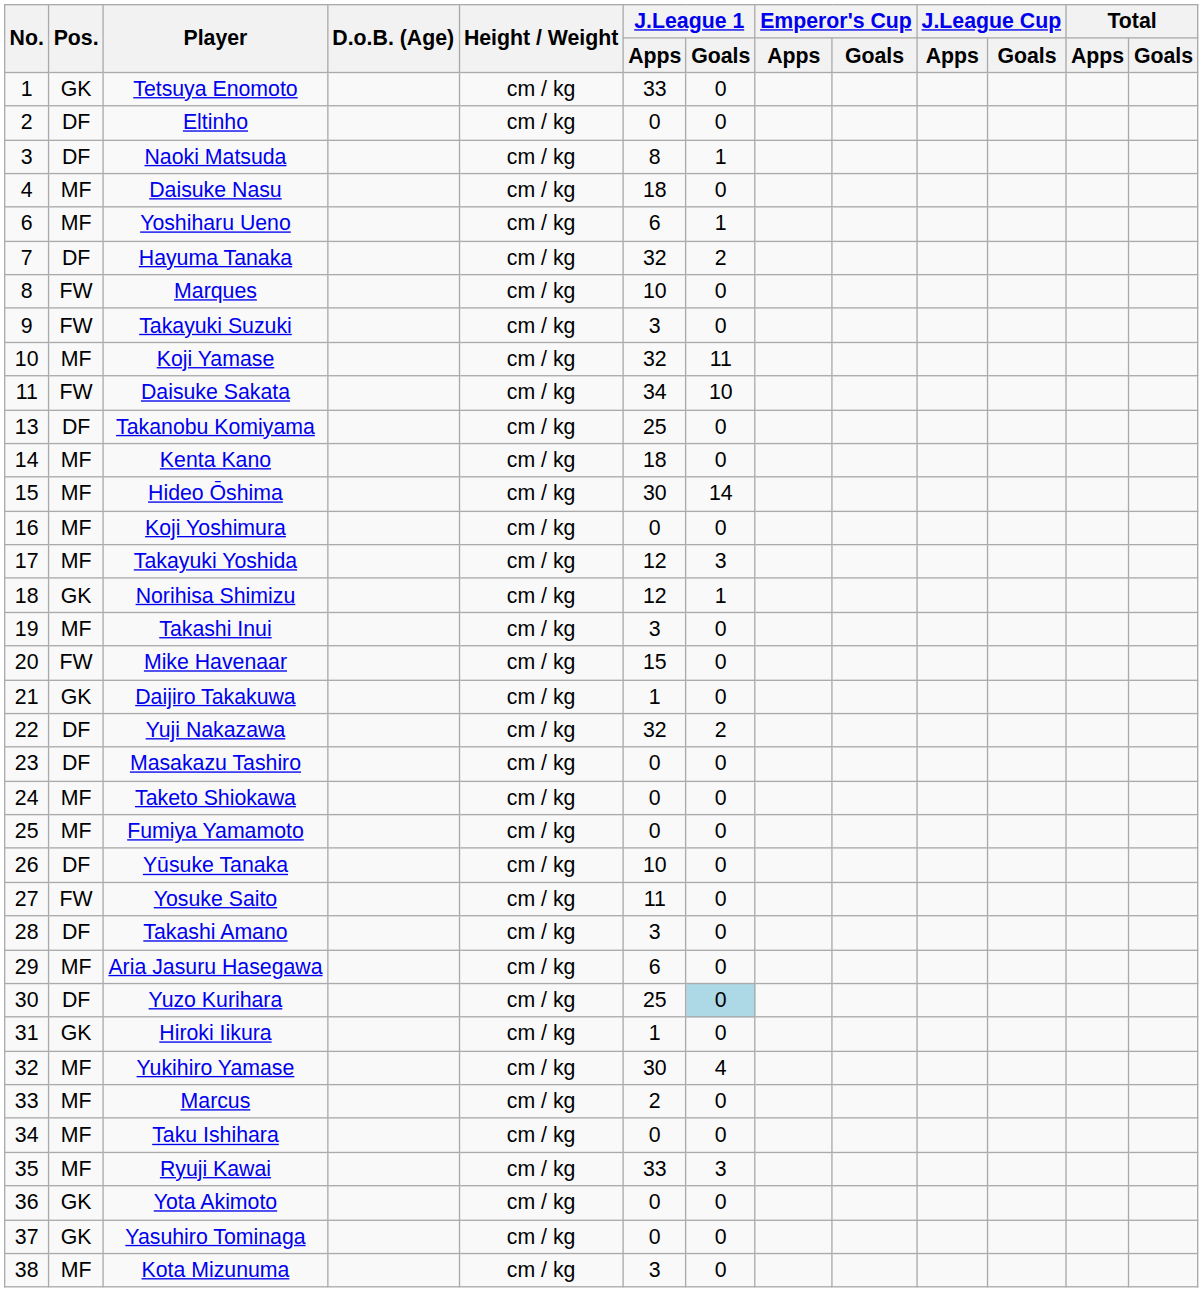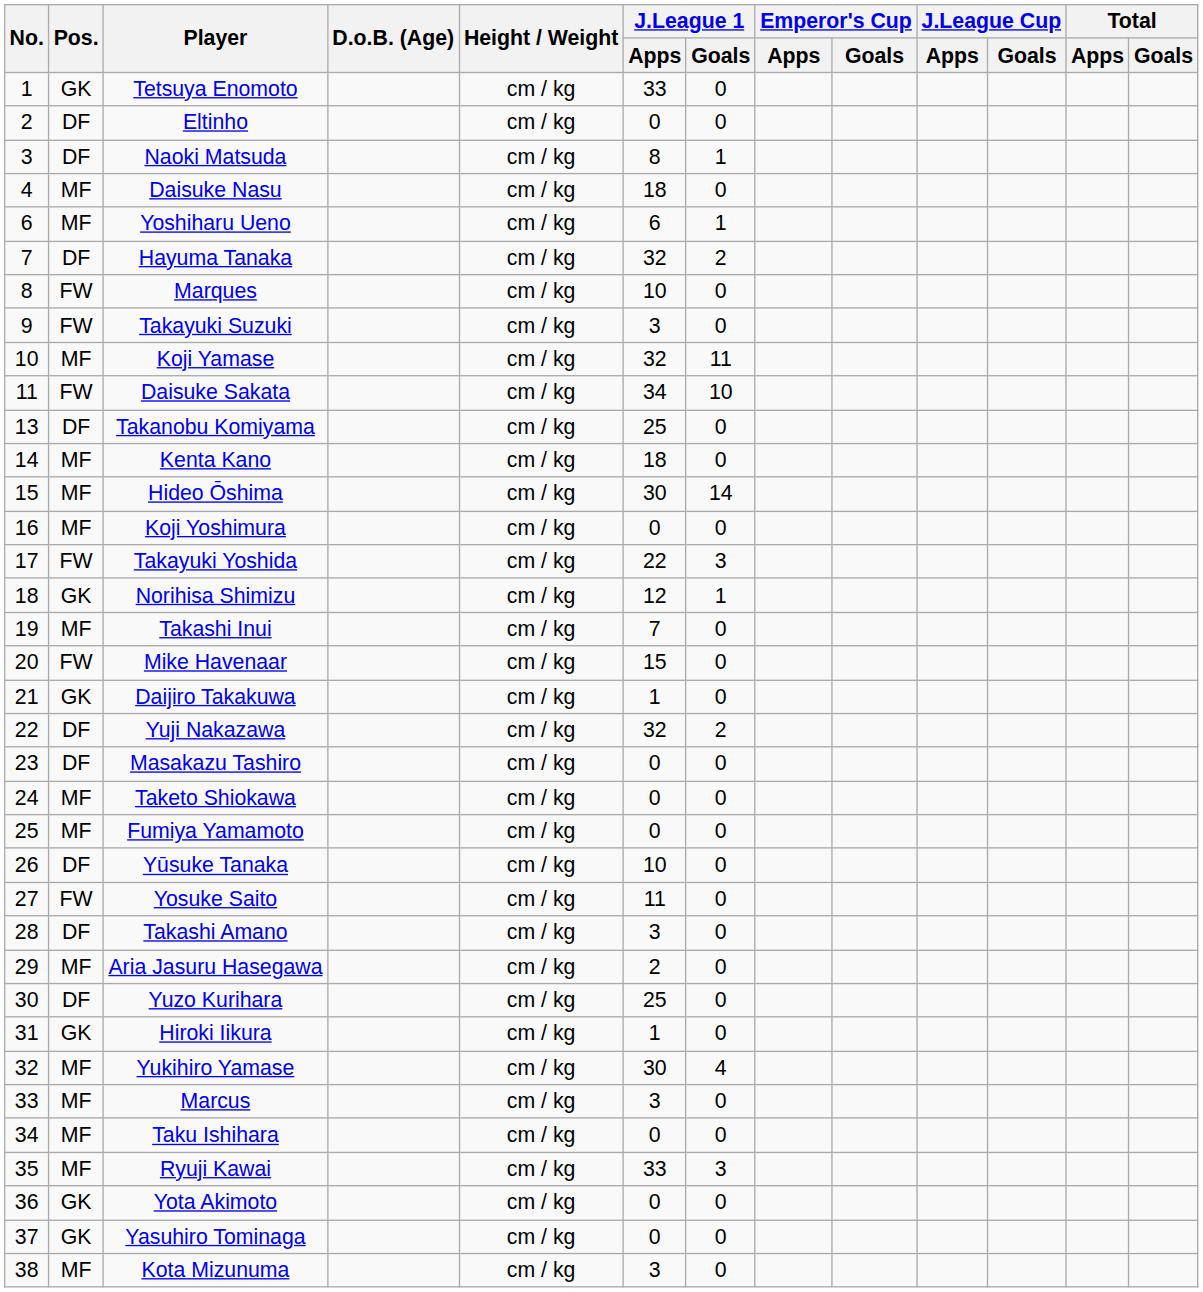Takayuki Yoshida | Pos.: MF -> FW
Takayuki Yoshida | J.League 1 / Apps: 12 -> 22
Takashi Inui | J.League 1 / Apps: 3 -> 7
Aria Jasuru Hasegawa | J.League 1 / Apps: 6 -> 2
Yuzo Kurihara | J.League 1 / Goals: lightblue background -> no background
Marcus | J.League 1 / Apps: 2 -> 3
